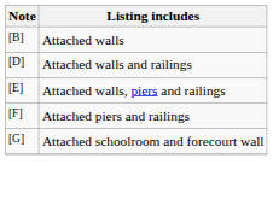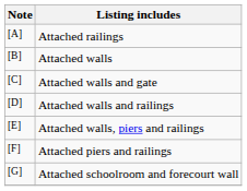+ row: [A] | Attached railings
+ row: [C] | Attached walls and gate
